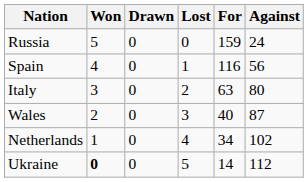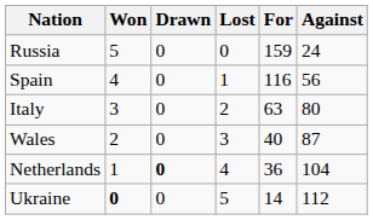Netherlands | Drawn: normal -> bold
Netherlands | For: 34 -> 36
Netherlands | Against: 102 -> 104
